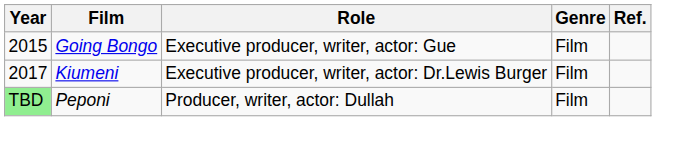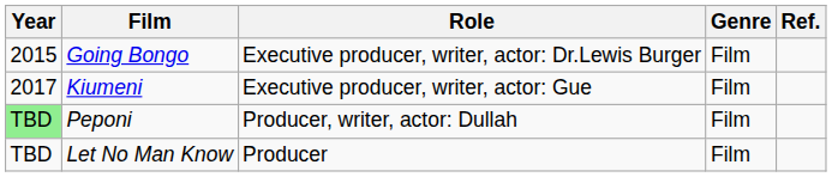Going Bongo | Role: Executive producer, writer, actor: Gue -> Executive producer, writer, actor: Dr.Lewis Burger
Kiumeni | Role: Executive producer, writer, actor: Dr.Lewis Burger -> Executive producer, writer, actor: Gue
+ row: TBD | Let No Man Know | Producer | Film
